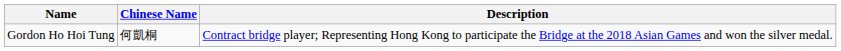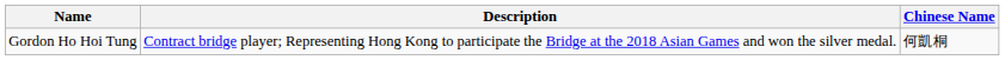columns swapped: Chinese Name <-> Description
